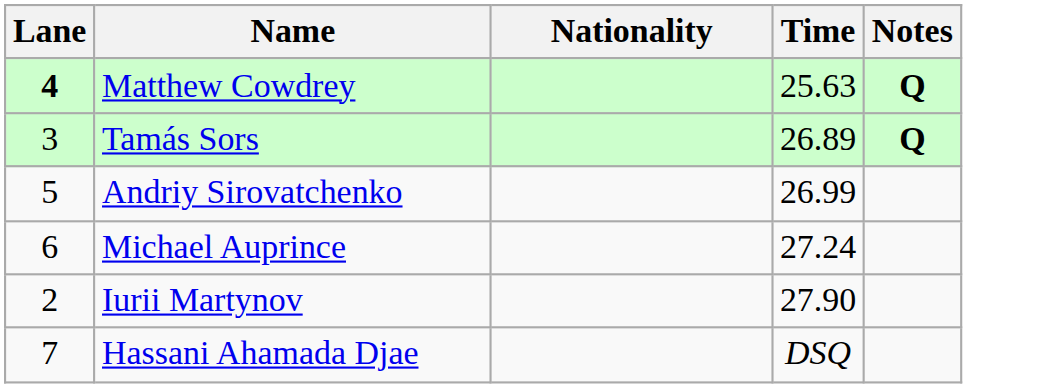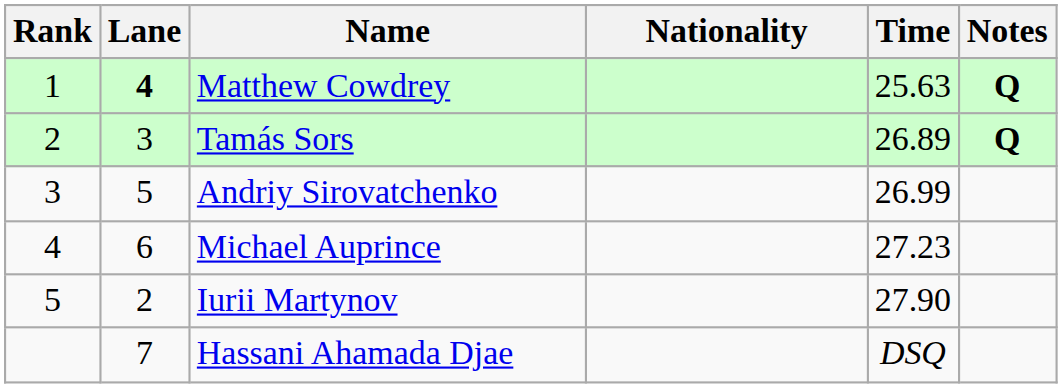+ column: Rank | 1 | 2 | 3 | 4 | 5
Michael Auprince | Time: 27.24 -> 27.23
